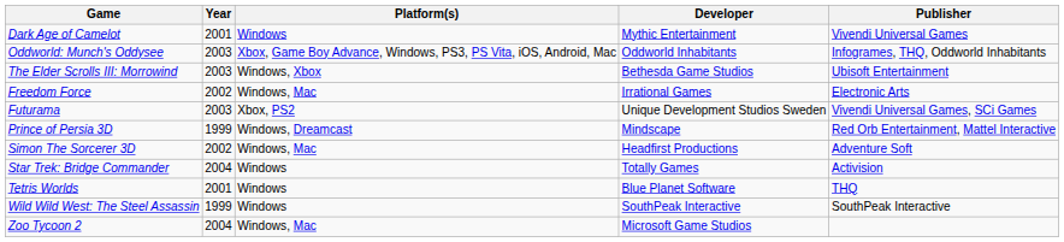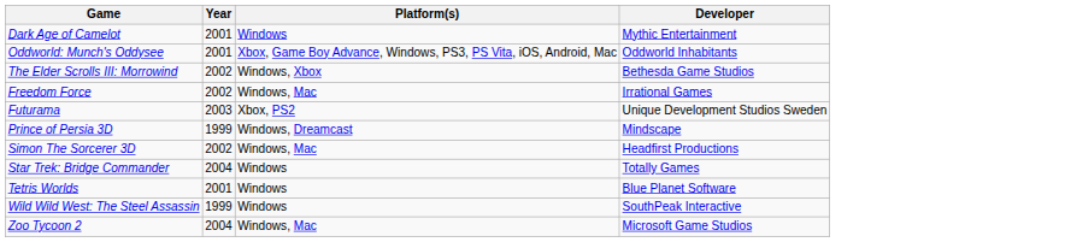- column: Publisher | Vivendi Universal Games | Infogrames, THQ, Oddworld Inhabitants | Ubisoft Entertainment | Electronic Arts | Vivendi Universal Games, SCi Games | Red Orb Entertainment, Mattel Interactive | Adventure Soft | Activision | THQ | SouthPeak Interactive
Oddworld: Munch's Oddysee | Year: 2003 -> 2001
The Elder Scrolls III: Morrowind | Year: 2003 -> 2002
